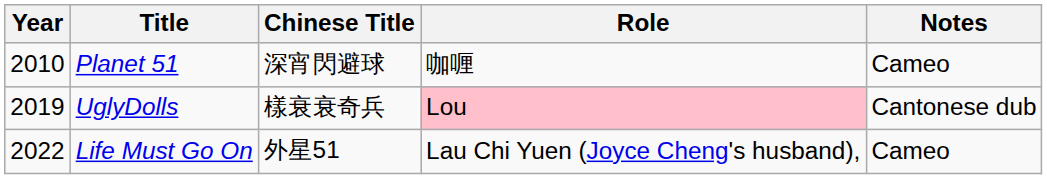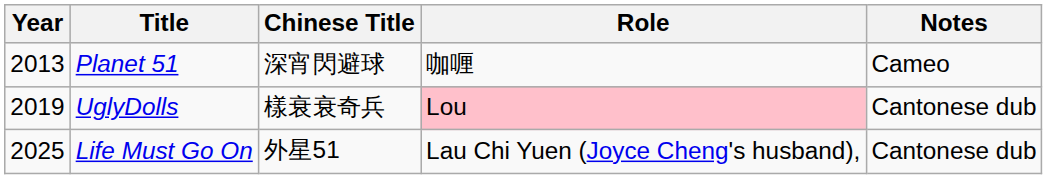Planet 51 | Year: 2010 -> 2013
Life Must Go On | Year: 2022 -> 2025
Life Must Go On | Notes: Cameo -> Cantonese dub
